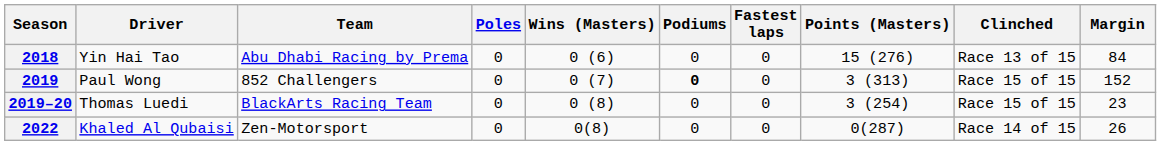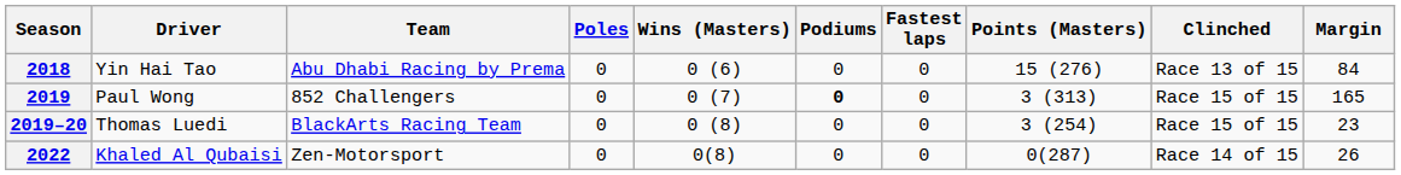2019 | Margin: 152 -> 165
